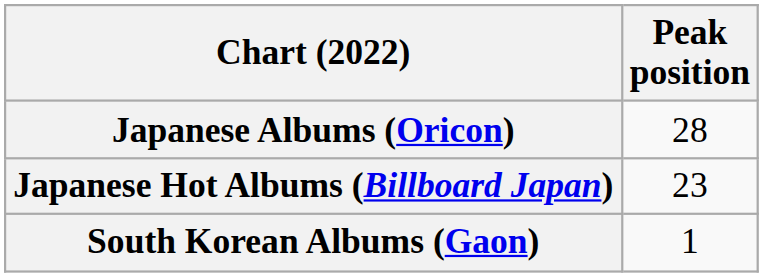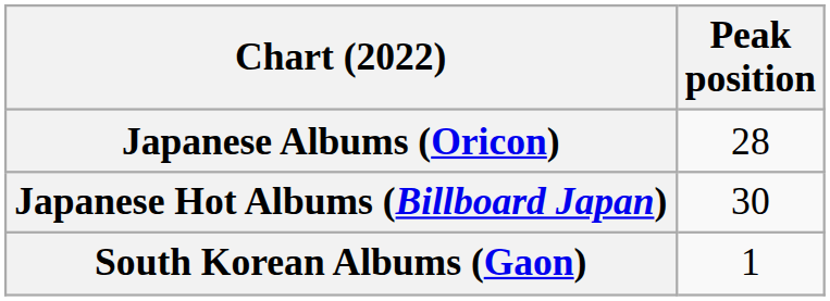Japanese Hot Albums (Billboard Japan) | Peak position: 23 -> 30
